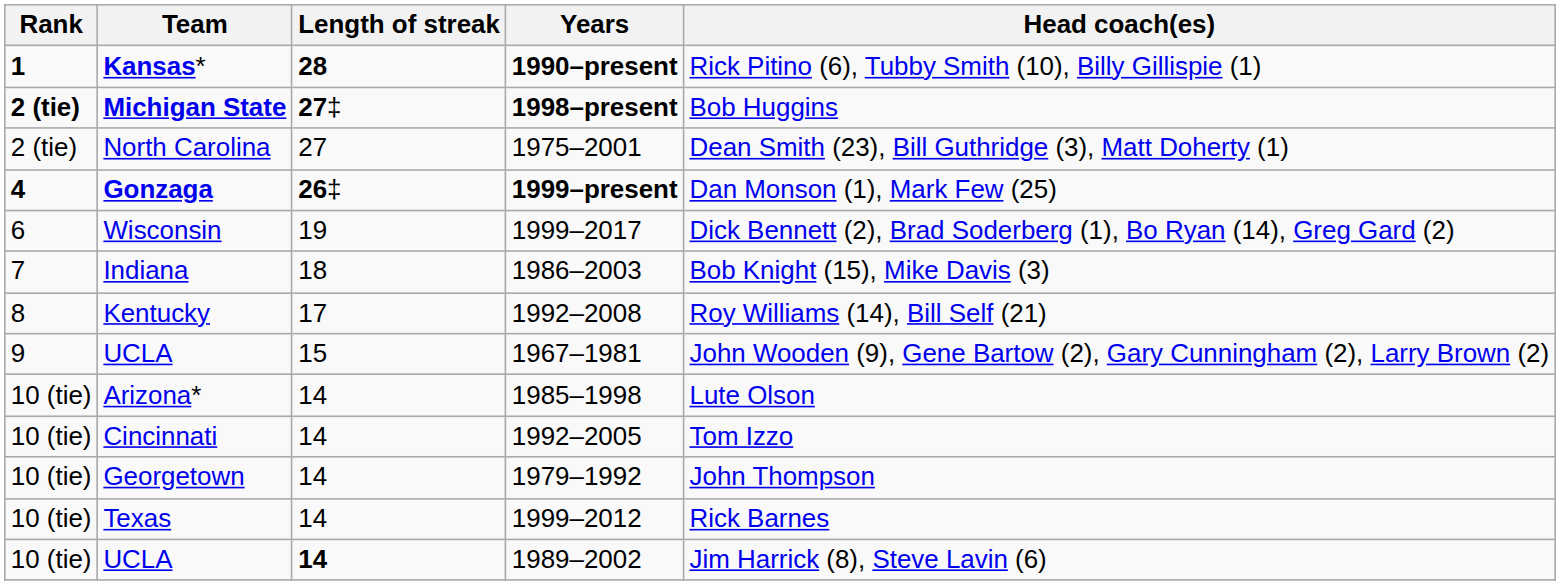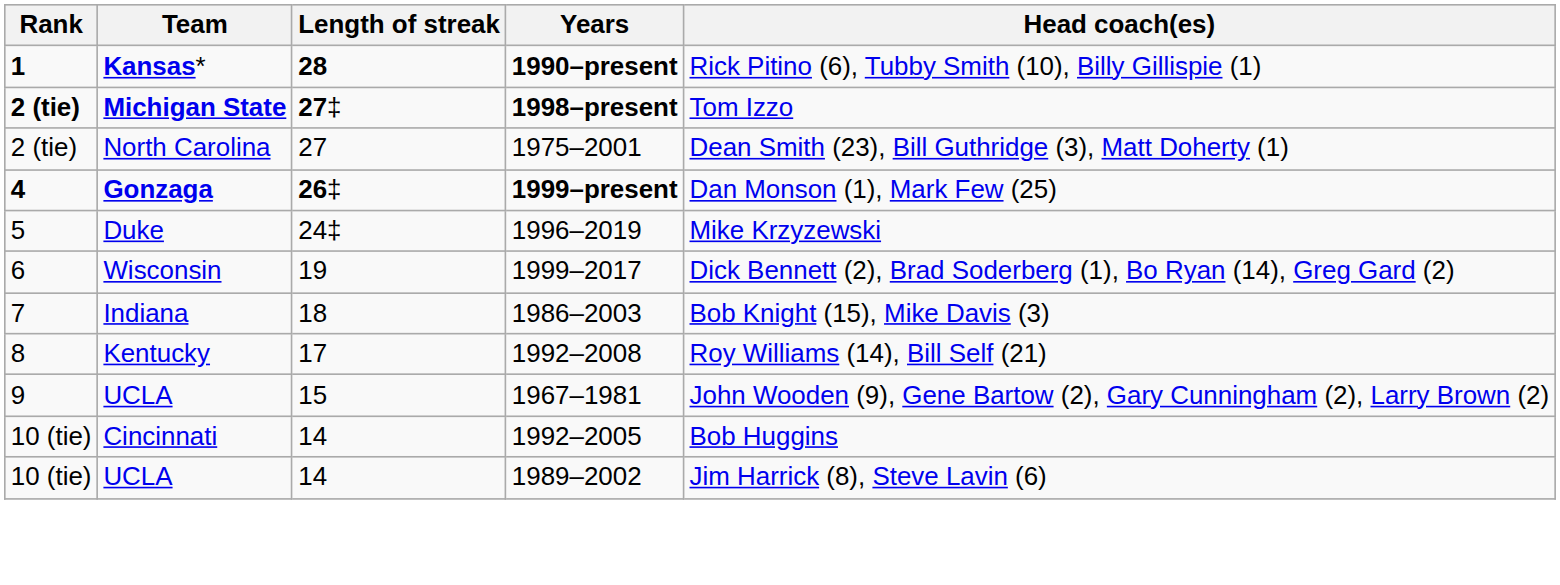Michigan State | Head coach(es): Bob Huggins -> Tom Izzo
+ row: 5 | Duke | 24‡ | 1996–2019 | Mike Krzyzewski
- row: 10 (tie) | Arizona* | 14 | 1985–1998 | Lute Olson
Cincinnati | Head coach(es): Tom Izzo -> Bob Huggins
- row: 10 (tie) | Georgetown | 14 | 1979–1992 | John Thompson
- row: 10 (tie) | Texas | 14 | 1999–2012 | Rick Barnes
UCLA / 1989–2002 | Length of streak: bold -> normal
